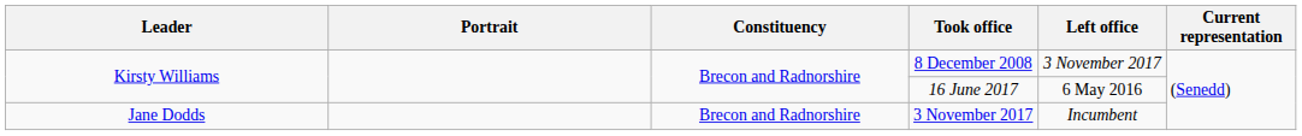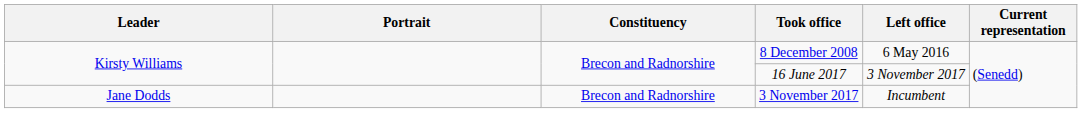8 December 2008 | Left office: 3 November 2017 -> 6 May 2016
16 June 2017 | Left office: 6 May 2016 -> 3 November 2017
